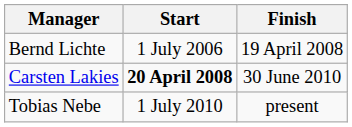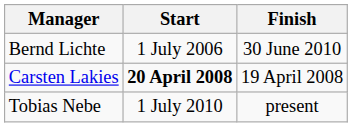Bernd Lichte | Finish: 19 April 2008 -> 30 June 2010
Carsten Lakies | Finish: 30 June 2010 -> 19 April 2008
